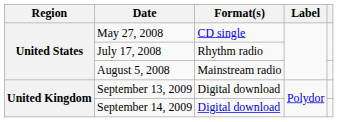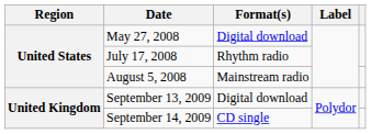May 27, 2008 | Format(s): CD single -> Digital download
September 14, 2009 | Format(s): Digital download -> CD single
